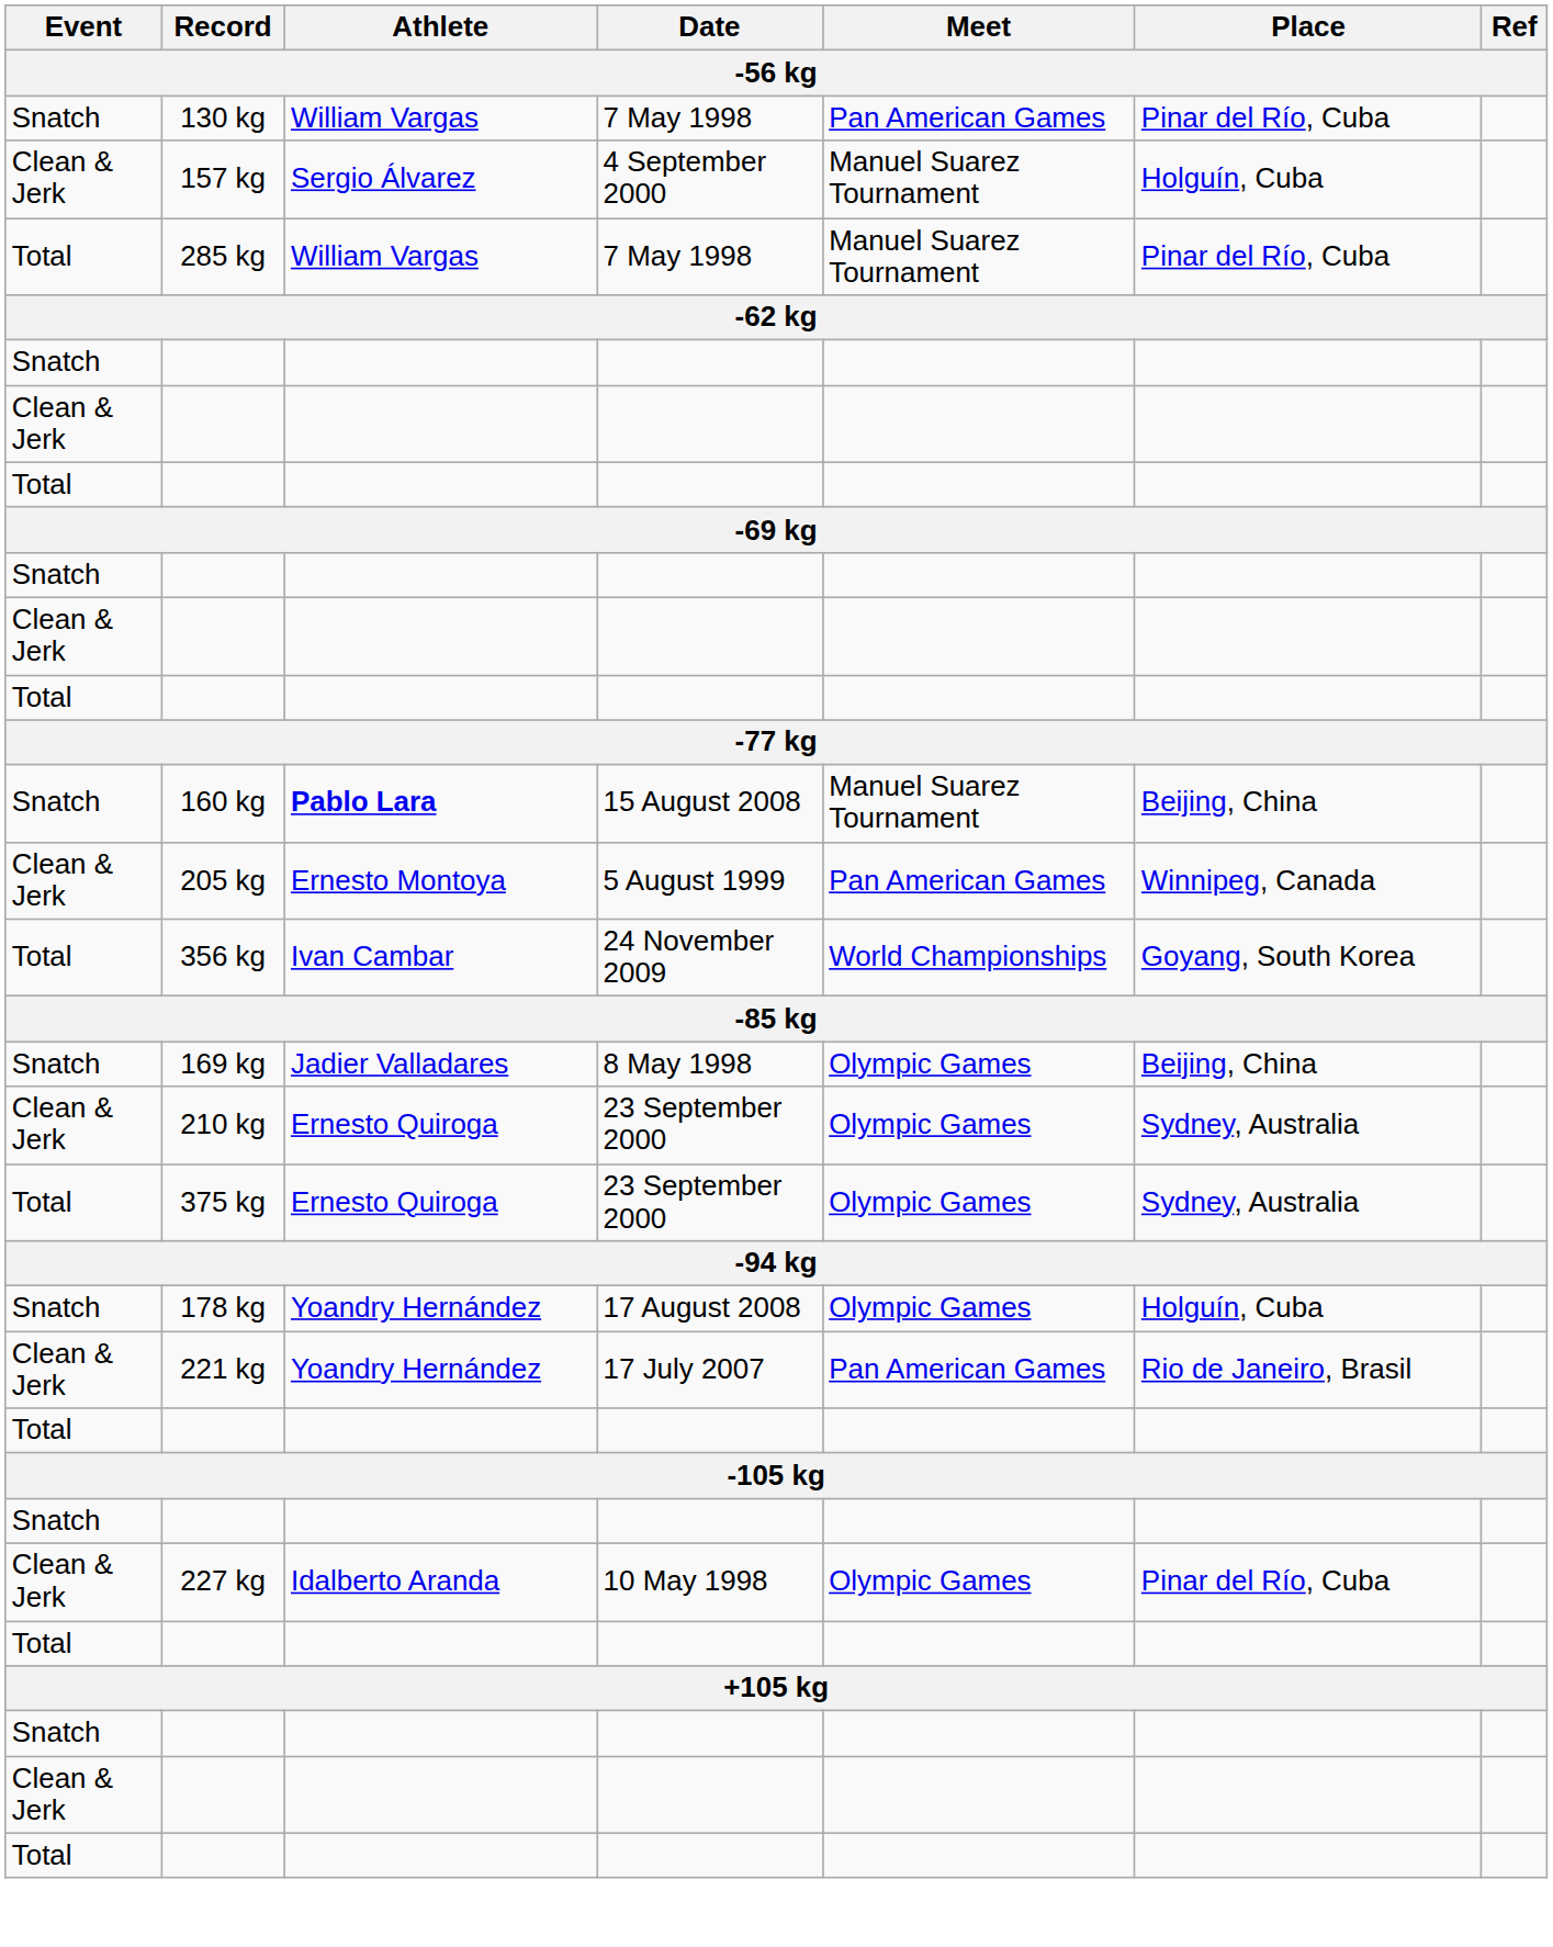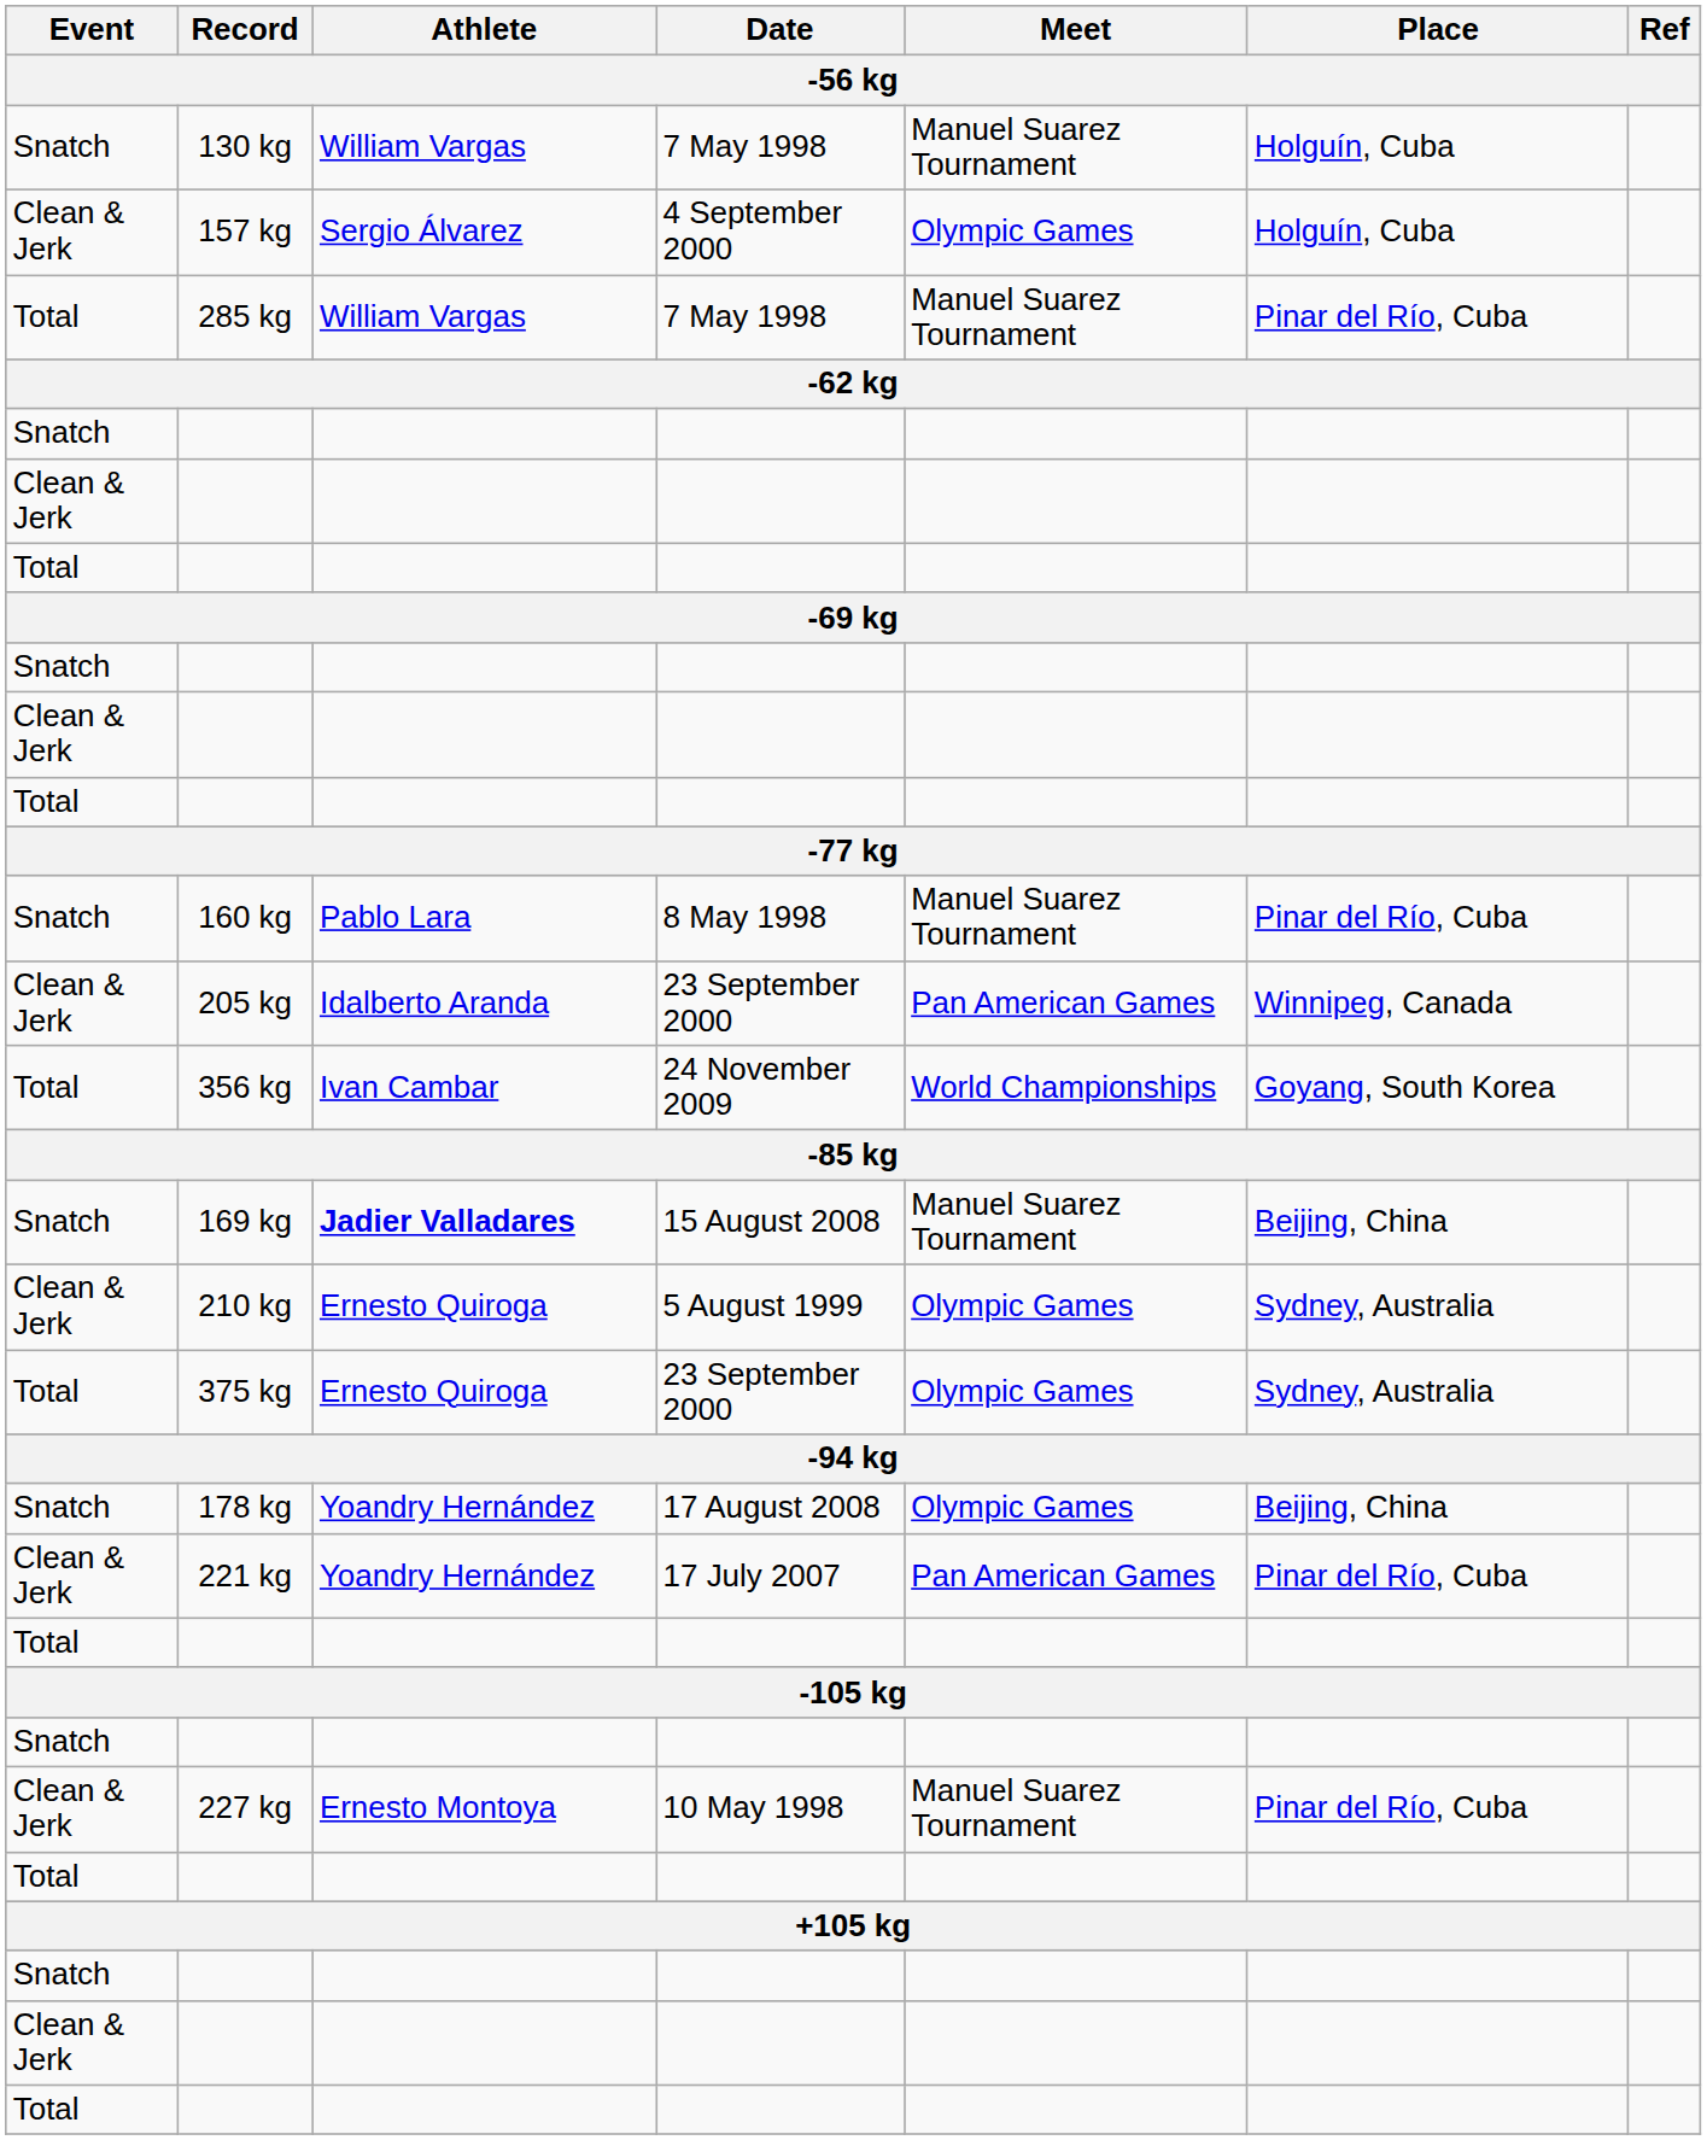130 kg | Meet: Pan American Games -> Manuel Suarez Tournament
130 kg | Place: Pinar del Río, Cuba -> Holguín, Cuba
157 kg | Meet: Manuel Suarez Tournament -> Olympic Games
160 kg | Athlete: bold -> normal
160 kg | Date: 15 August 2008 -> 8 May 1998
160 kg | Place: Beijing, China -> Pinar del Río, Cuba
205 kg | Athlete: Ernesto Montoya -> Idalberto Aranda
205 kg | Date: 5 August 1999 -> 23 September 2000
169 kg | Athlete: normal -> bold
169 kg | Date: 8 May 1998 -> 15 August 2008
169 kg | Meet: Olympic Games -> Manuel Suarez Tournament
210 kg | Date: 23 September 2000 -> 5 August 1999
178 kg | Place: Holguín, Cuba -> Beijing, China
221 kg | Place: Rio de Janeiro, Brasil -> Pinar del Río, Cuba
227 kg | Athlete: Idalberto Aranda -> Ernesto Montoya
227 kg | Meet: Olympic Games -> Manuel Suarez Tournament
